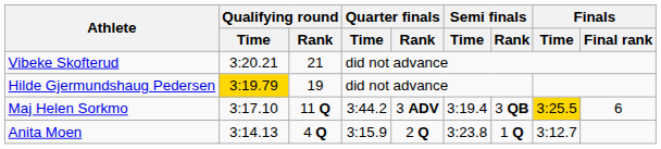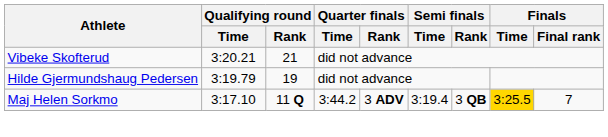Hilde Gjermundshaug Pedersen | Qualifying round / Time: gold background -> no background
Maj Helen Sorkmo | Finals / Final rank: 6 -> 7
- row: Anita Moen | 3:14.13 | 4 Q | 3:15.9 | 2 Q | 3:23.8 | 1 Q | 3:12.7
